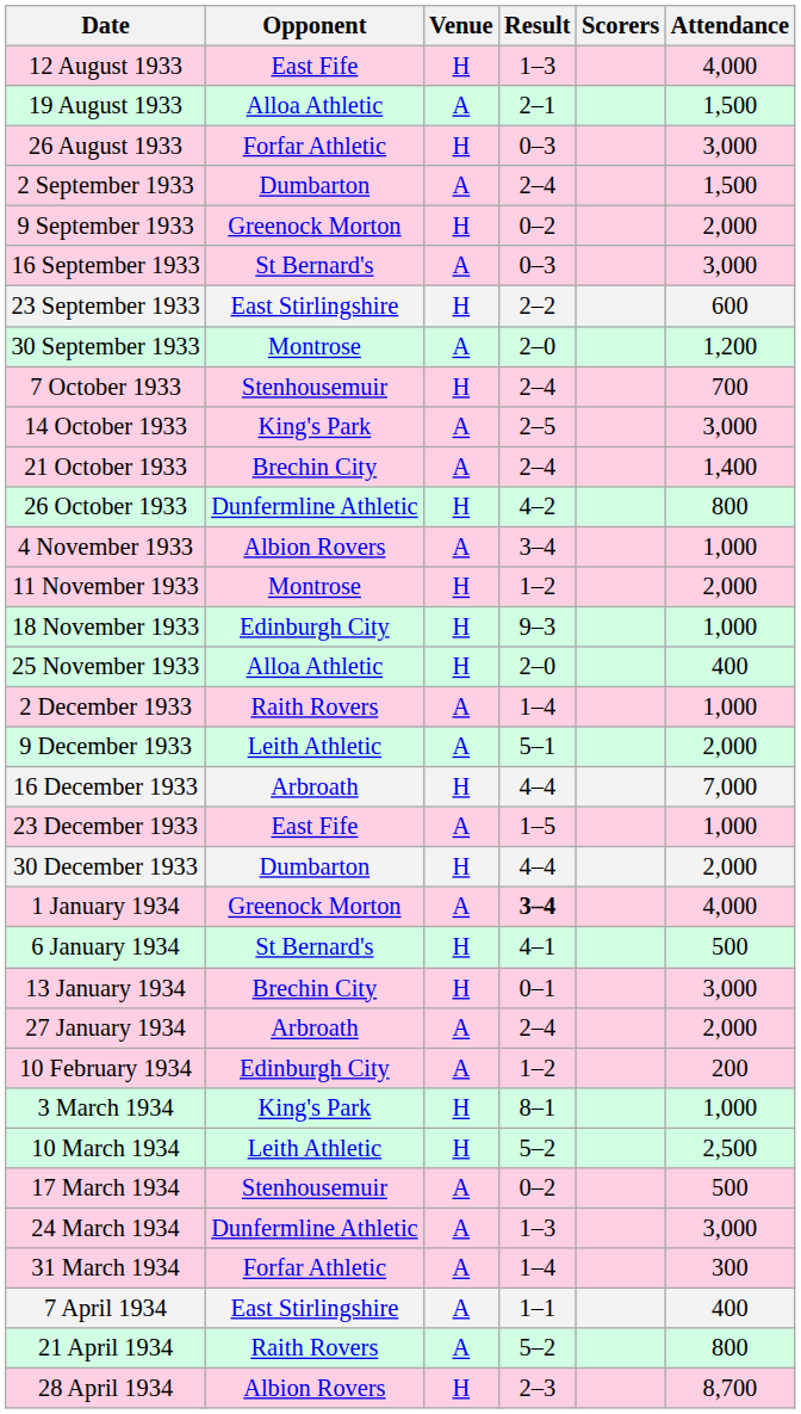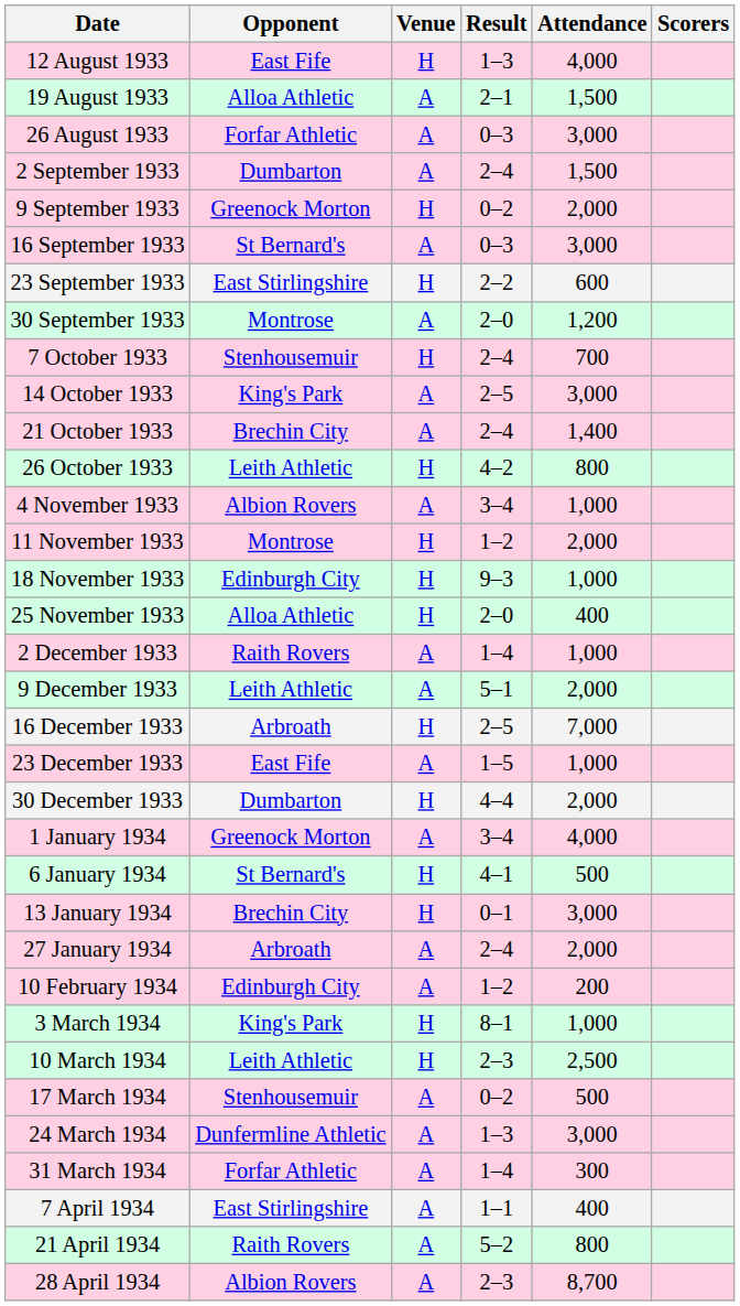columns swapped: Attendance <-> Scorers
26 August 1933 | Venue: H -> A
26 October 1933 | Opponent: Dunfermline Athletic -> Leith Athletic
16 December 1933 | Result: 4–4 -> 2–5
1 January 1934 | Result: bold -> normal
10 March 1934 | Result: 5–2 -> 2–3
28 April 1934 | Venue: H -> A
